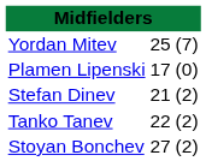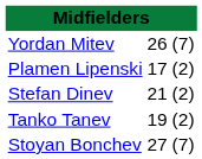Yordan Mitev | column 2: 25 -> 26
Plamen Lipenski | column 3: (0) -> (2)
Tanko Tanev | column 2: 22 -> 19
Stoyan Bonchev | column 3: (2) -> (7)
